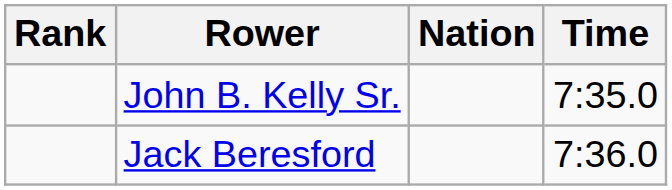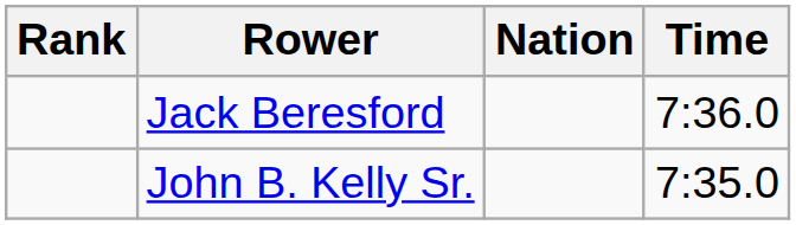rows swapped: John B. Kelly Sr. <-> Jack Beresford
